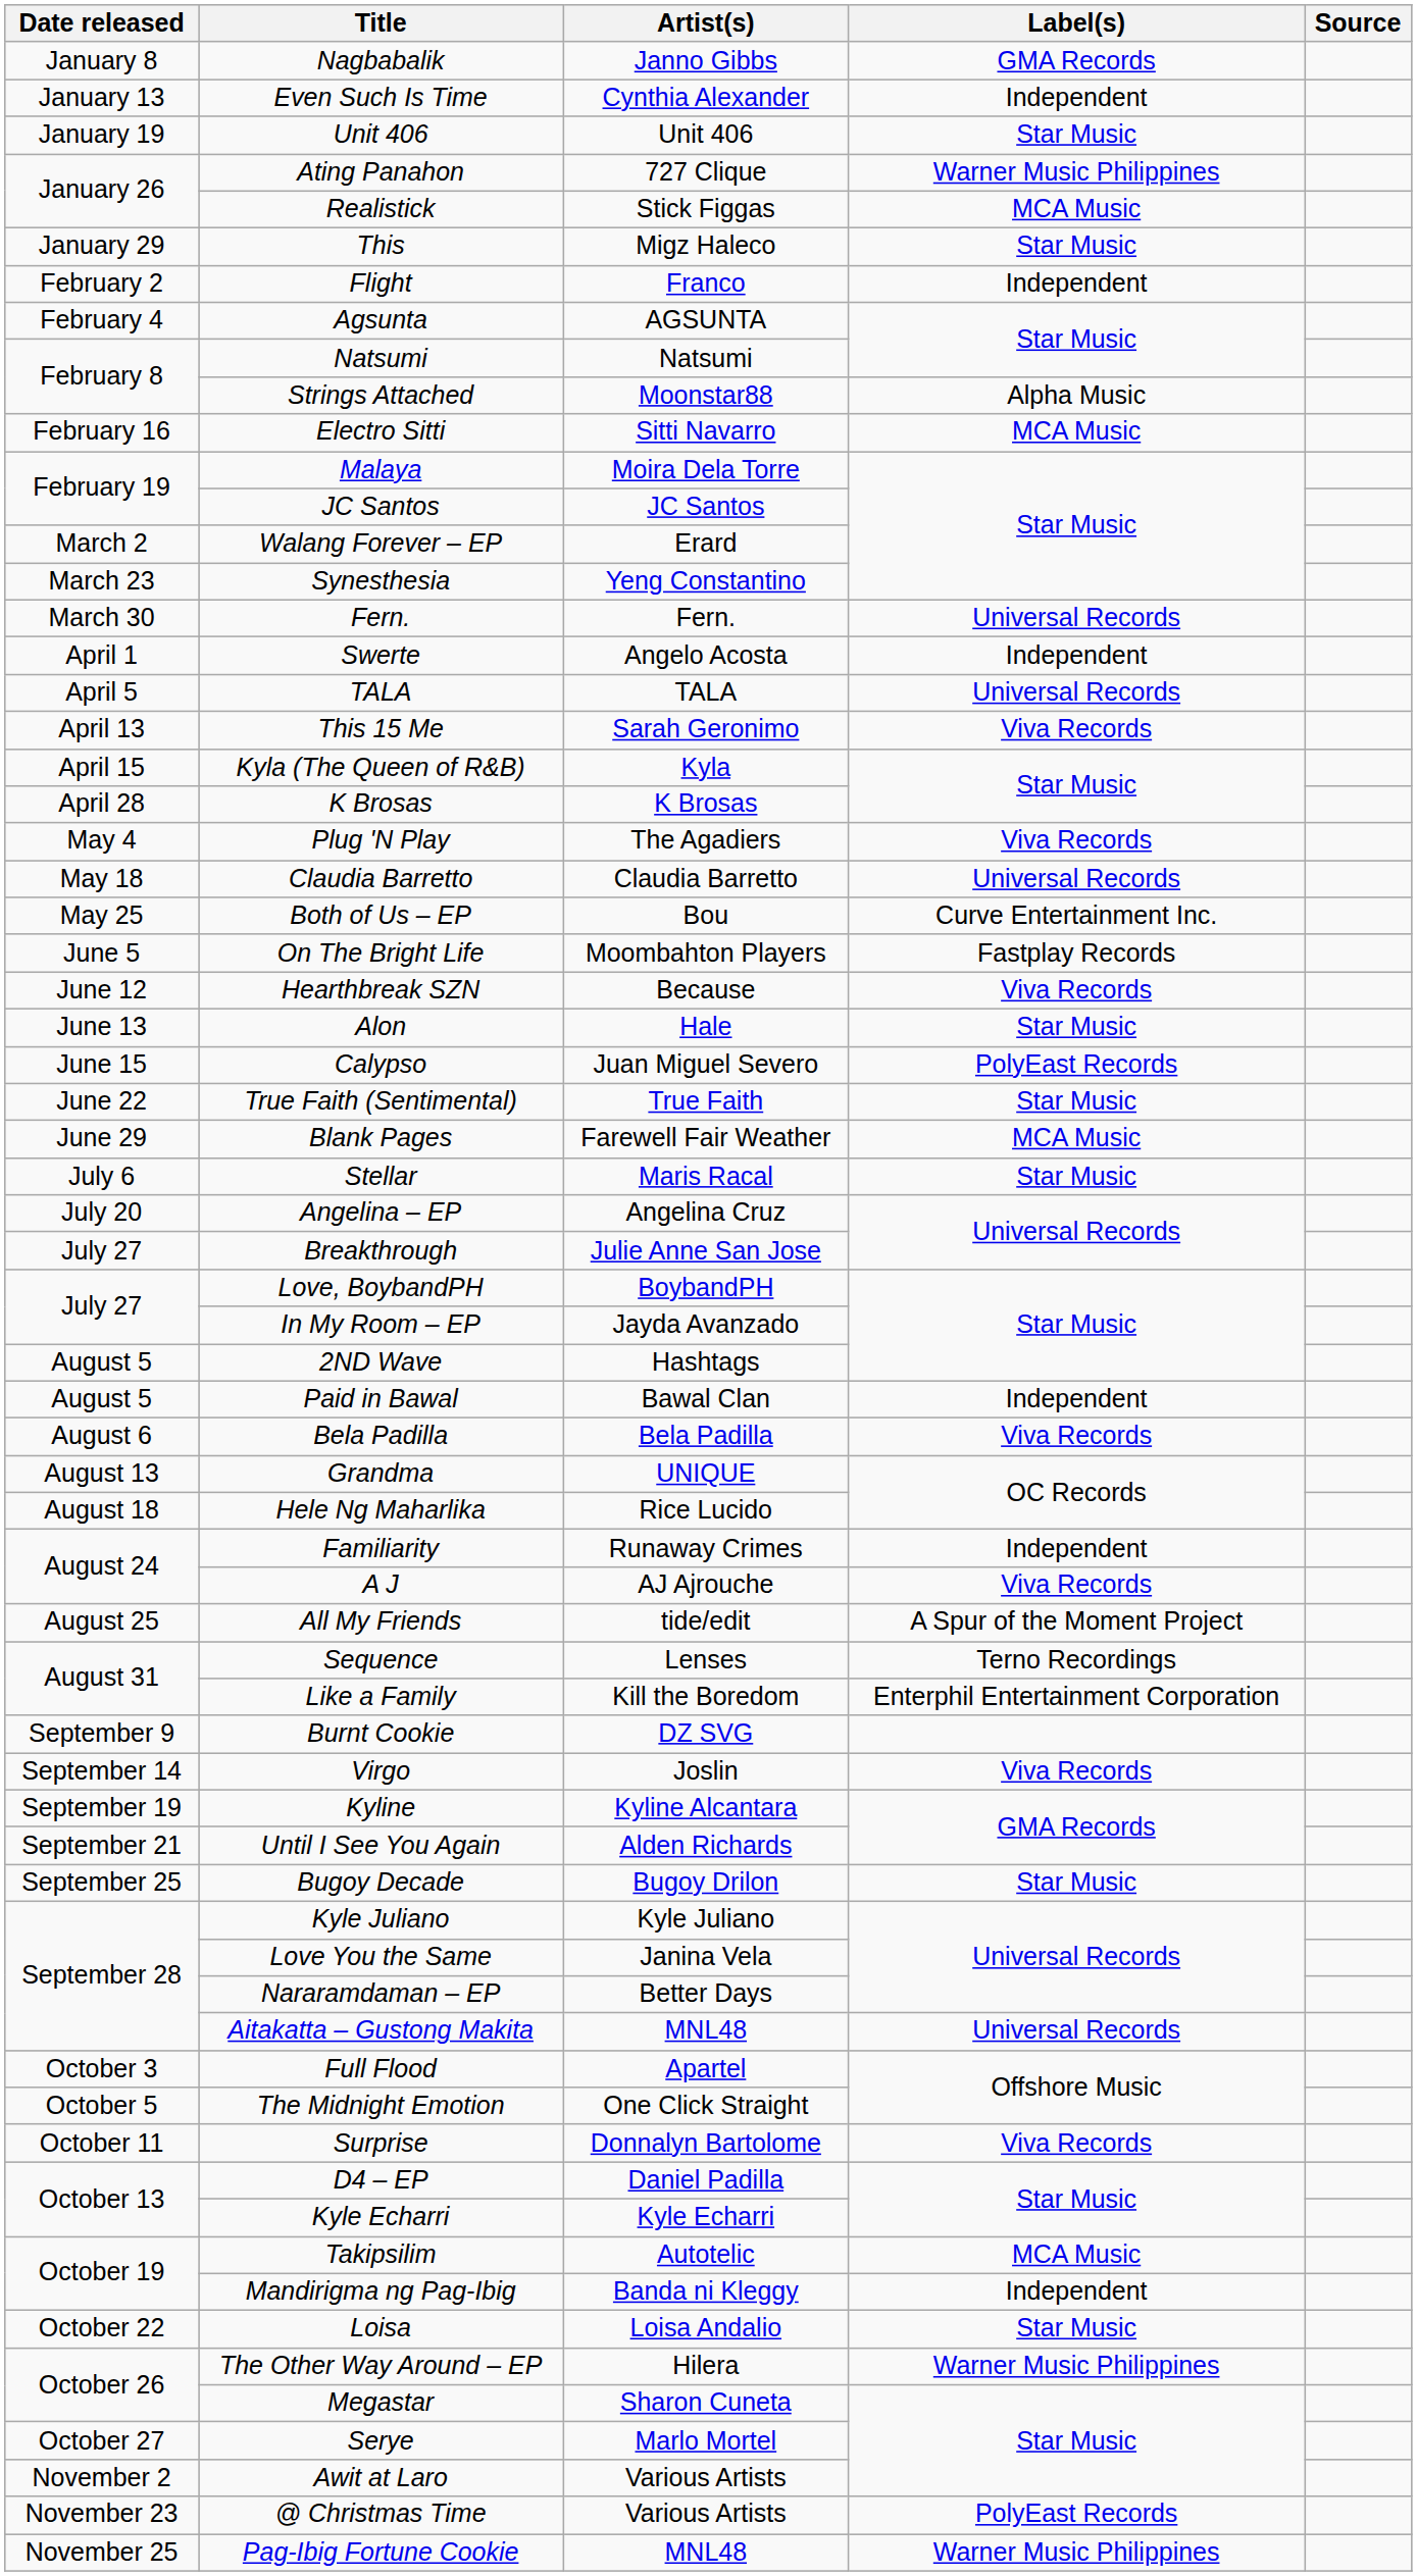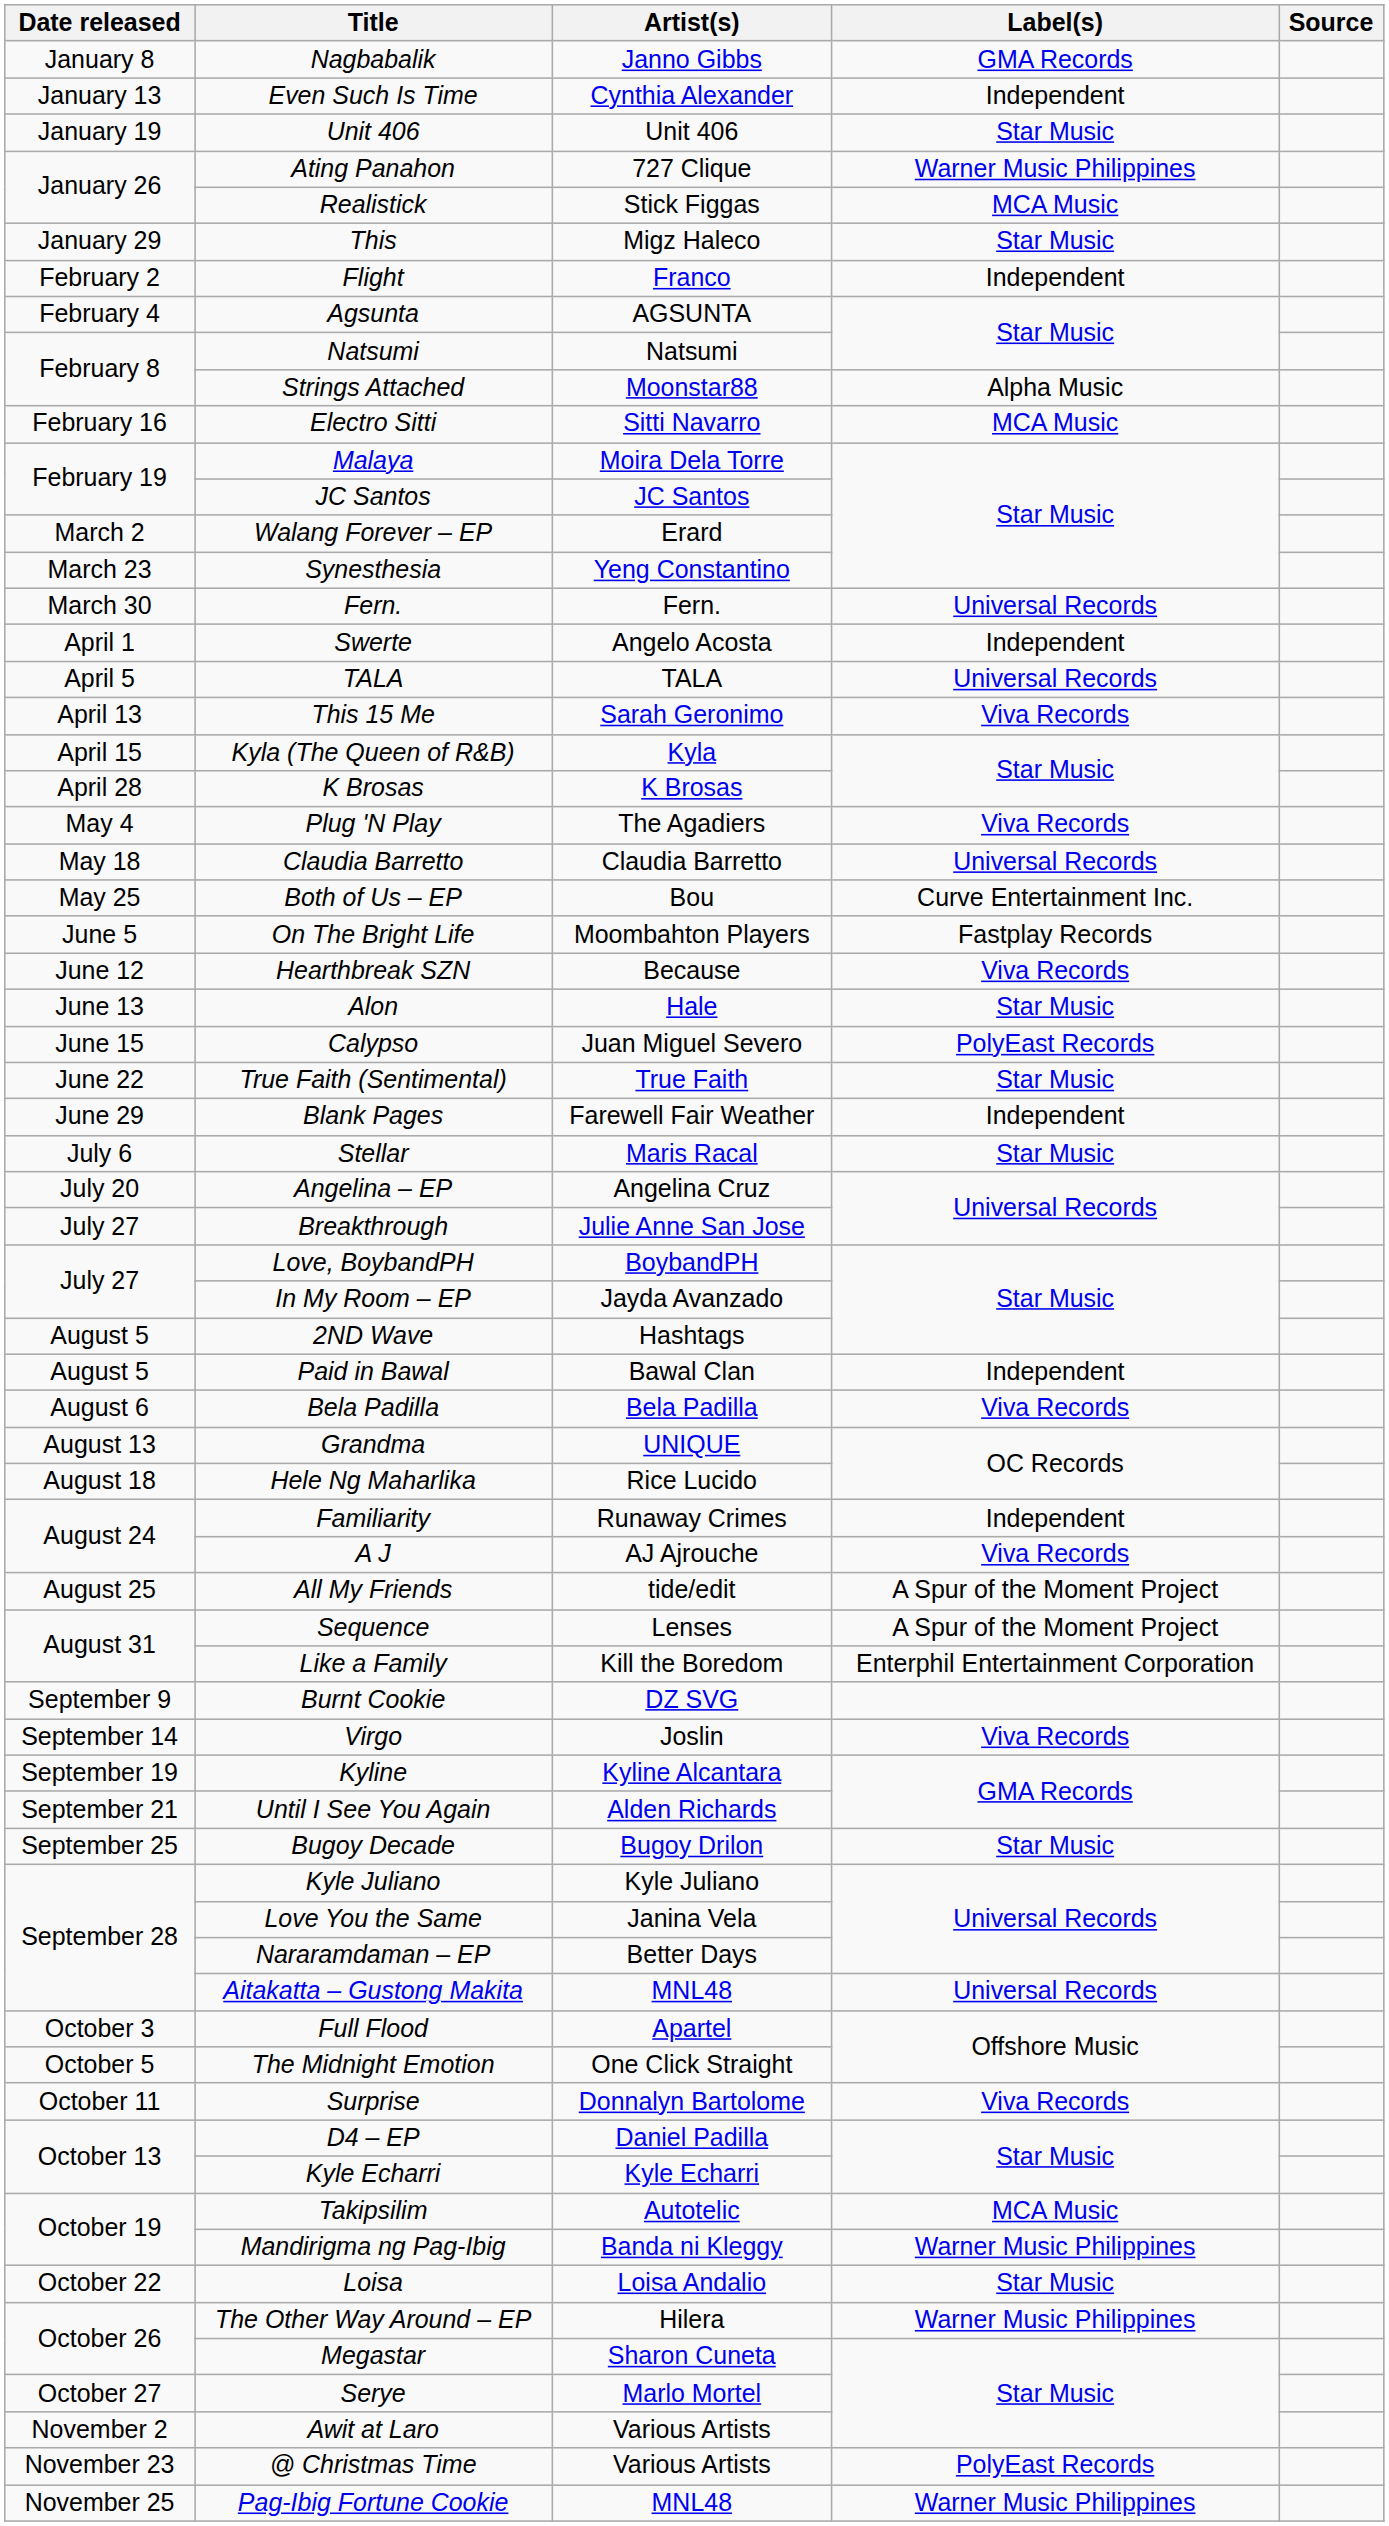Blank Pages | Label(s): MCA Music -> Independent
Sequence | Label(s): Terno Recordings -> A Spur of the Moment Project
Mandirigma ng Pag-Ibig | Label(s): Independent -> Warner Music Philippines
